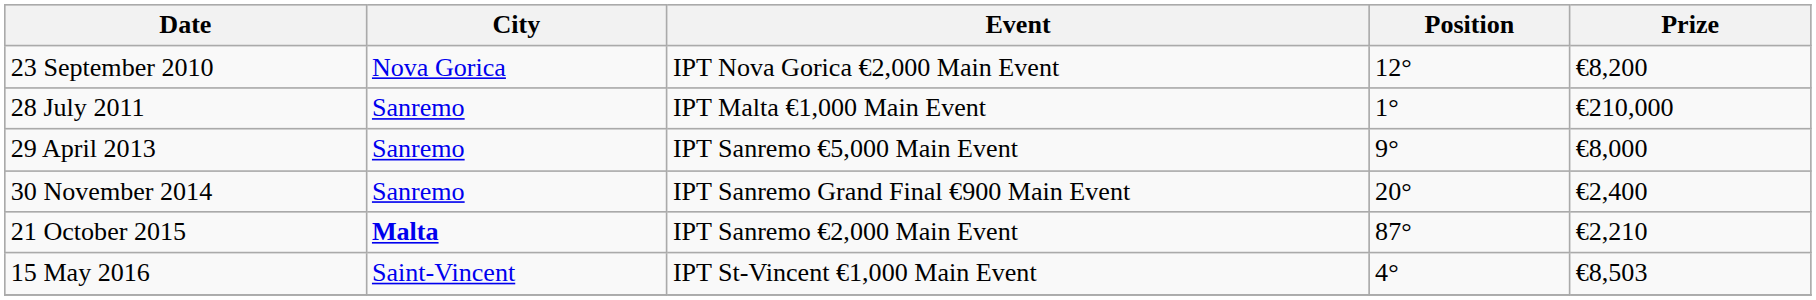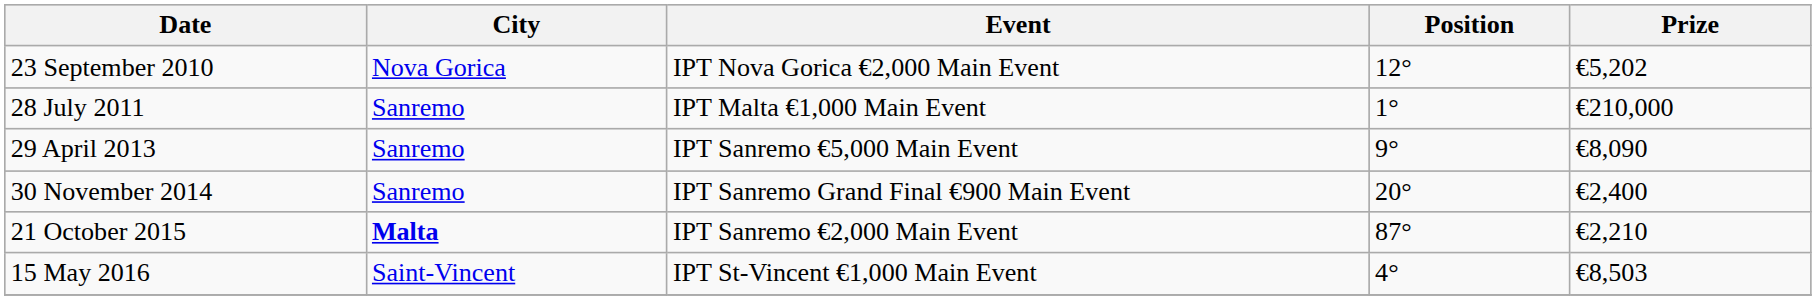23 September 2010 | Prize: €8,200 -> €5,202
29 April 2013 | Prize: €8,000 -> €8,090
